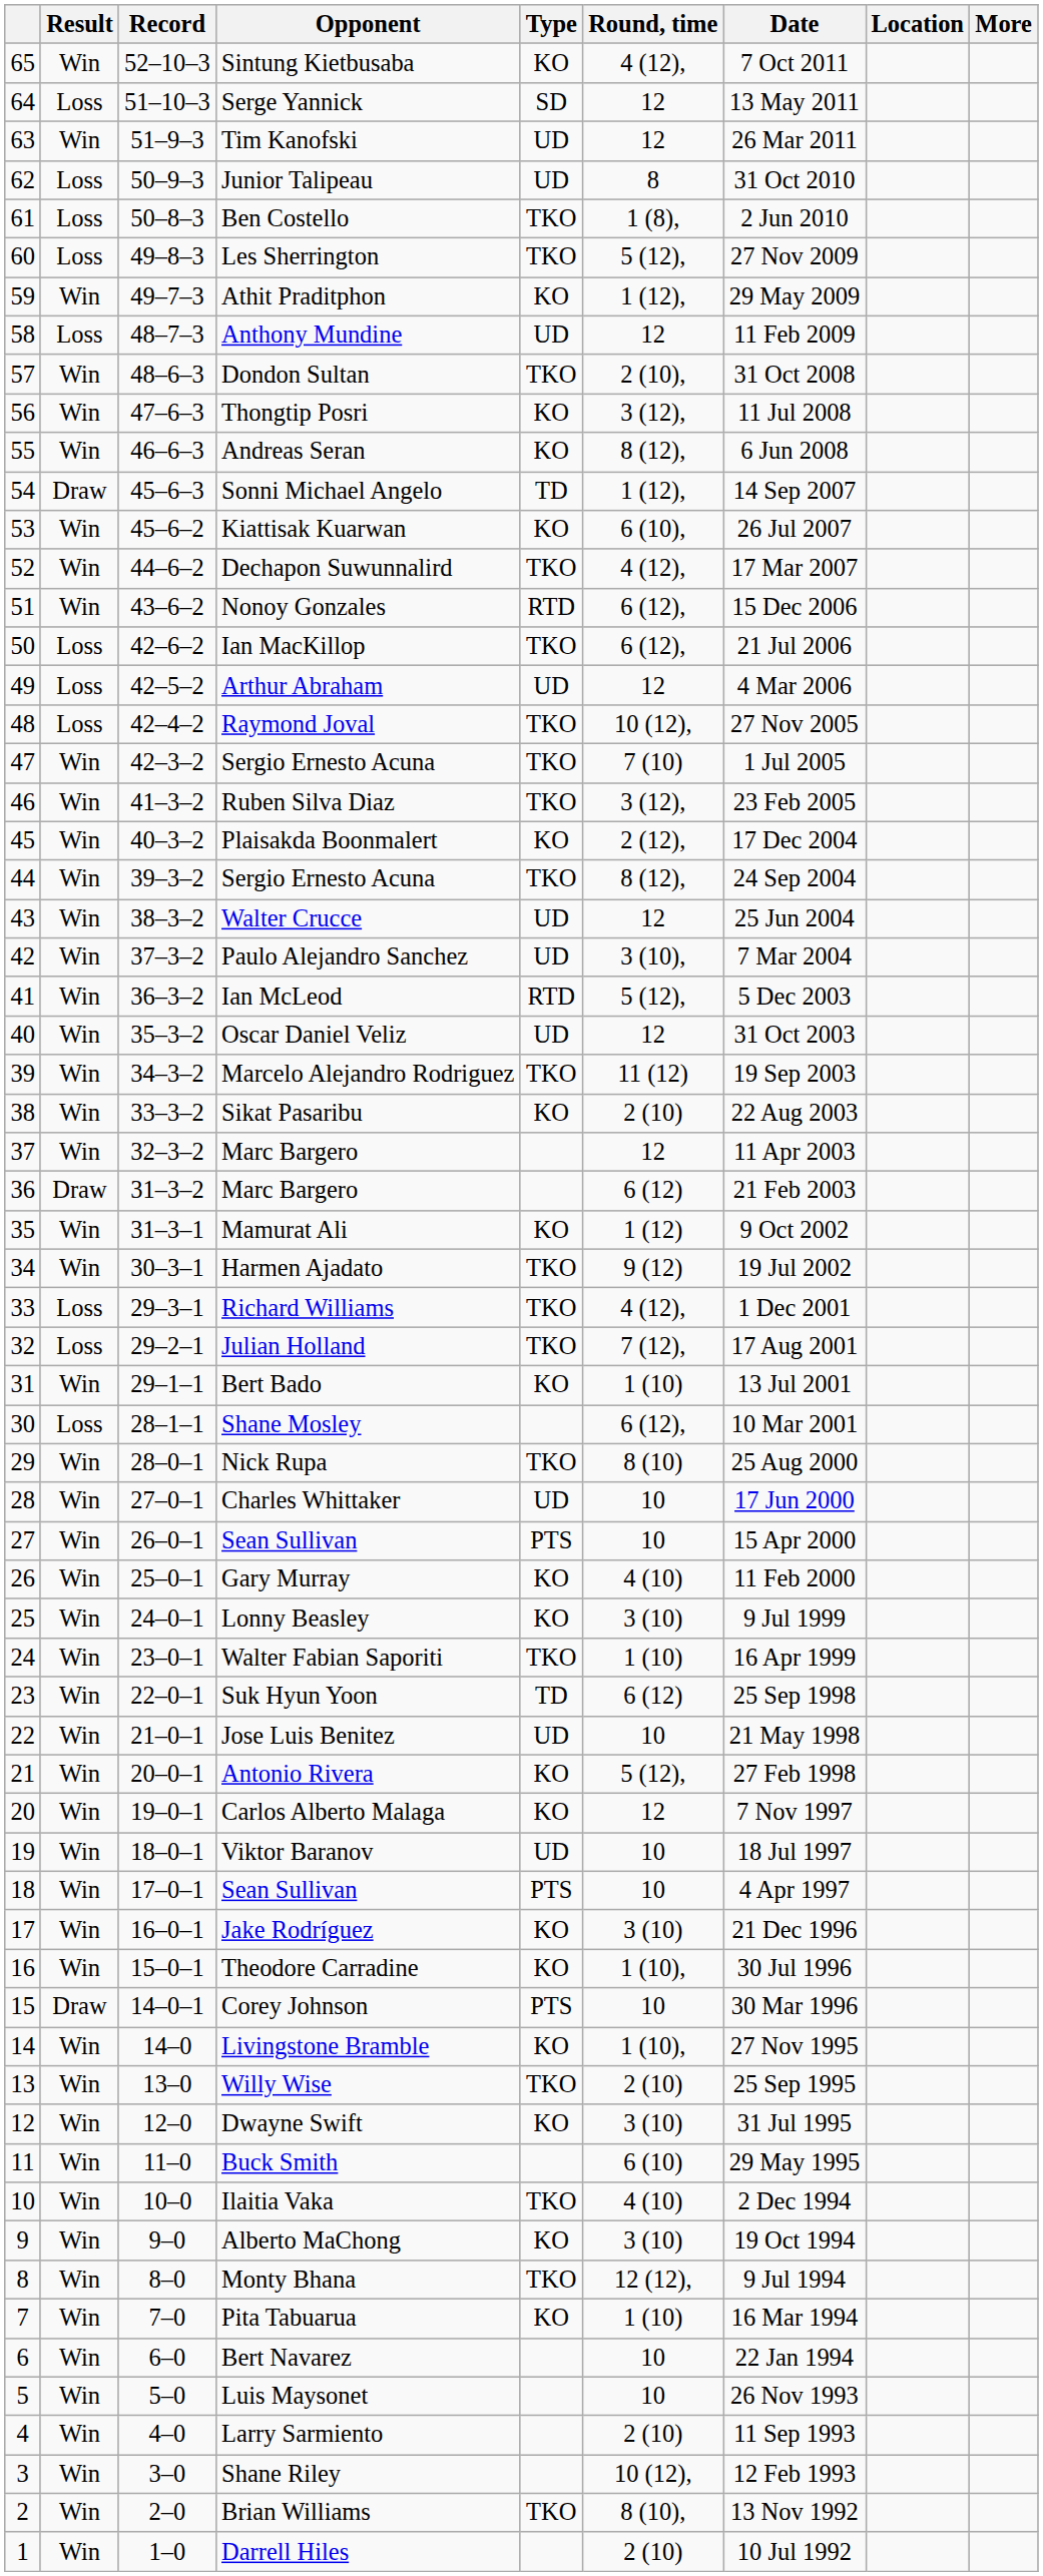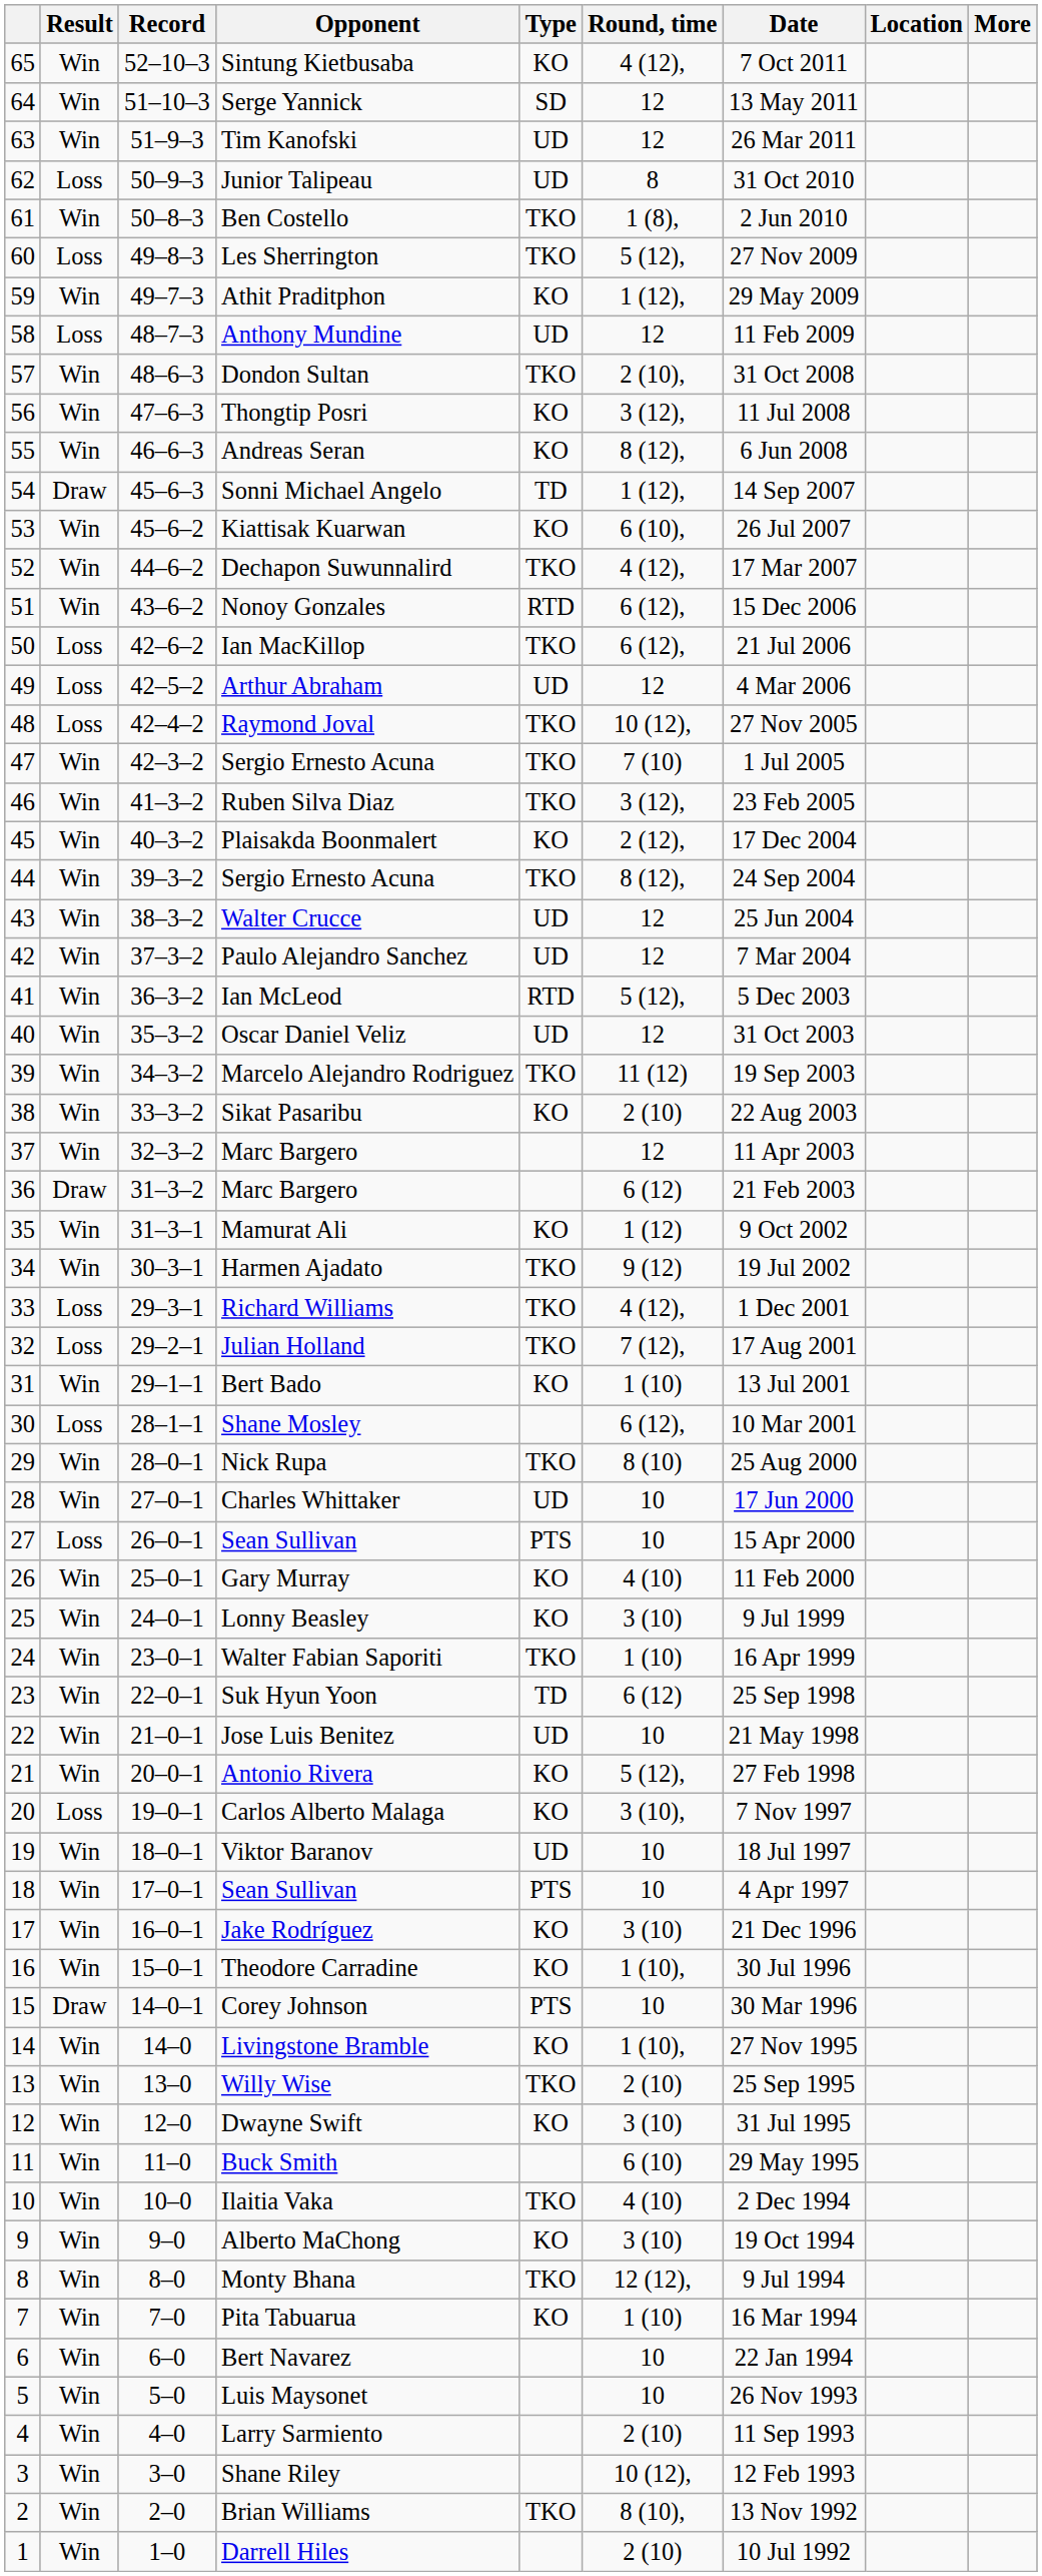Serge Yannick | Result: Loss -> Win
Ben Costello | Result: Loss -> Win
Paulo Alejandro Sanchez | Round, time: 3 (10), -> 12
27 / Sean Sullivan | Result: Win -> Loss
Carlos Alberto Malaga | Result: Win -> Loss
Carlos Alberto Malaga | Round, time: 12 -> 3 (10),
